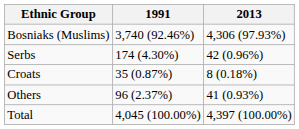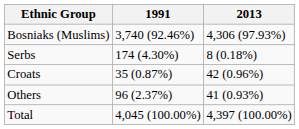Serbs | 2013: 42 (0.96%) -> 8 (0.18%)
Croats | 2013: 8 (0.18%) -> 42 (0.96%)
